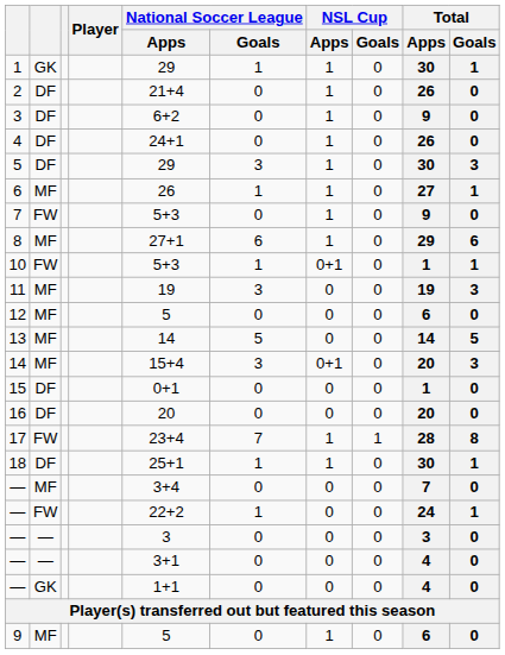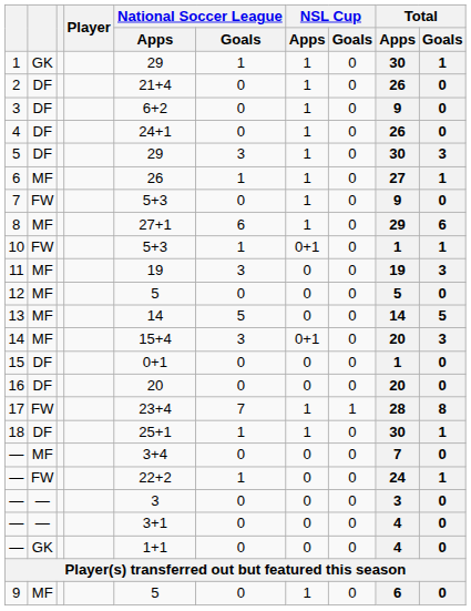12 | Total / Apps: 6 -> 5
